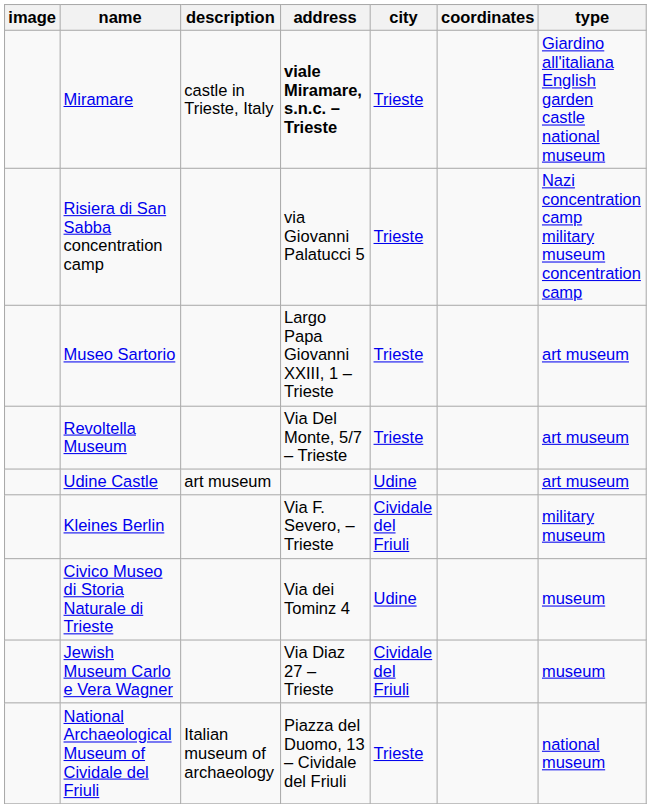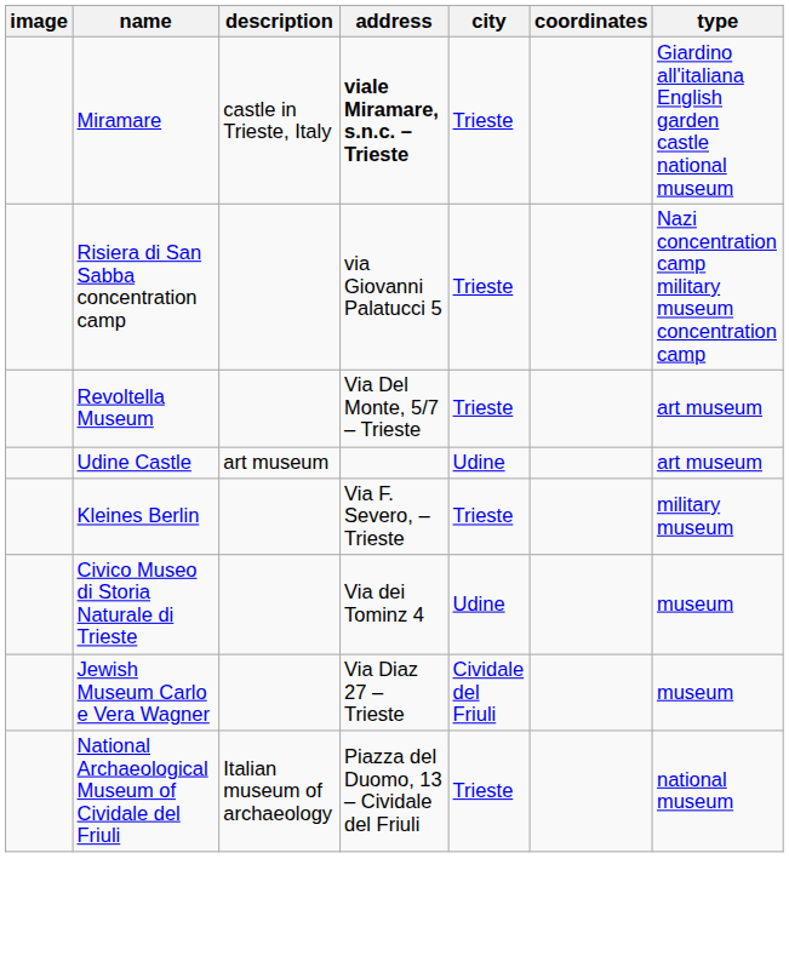- row: Museo Sartorio | Largo Papa Giovanni XXIII, 1 – Trieste | Trieste | art museum
Kleines Berlin | city: Cividale del Friuli -> Trieste
